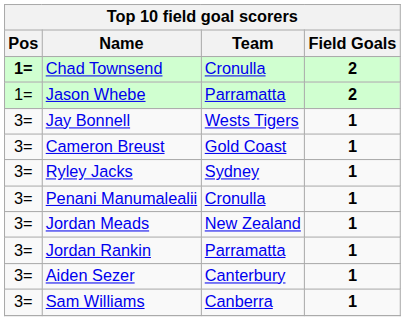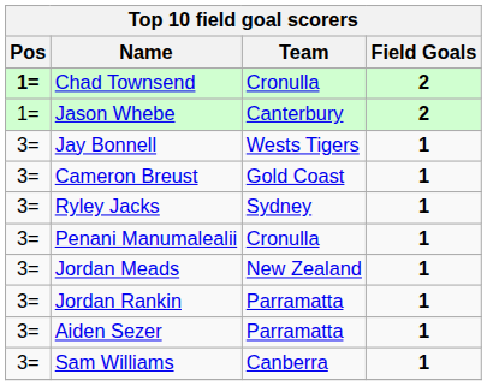Jason Whebe | Team: Parramatta -> Canterbury
Aiden Sezer | Team: Canterbury -> Parramatta
